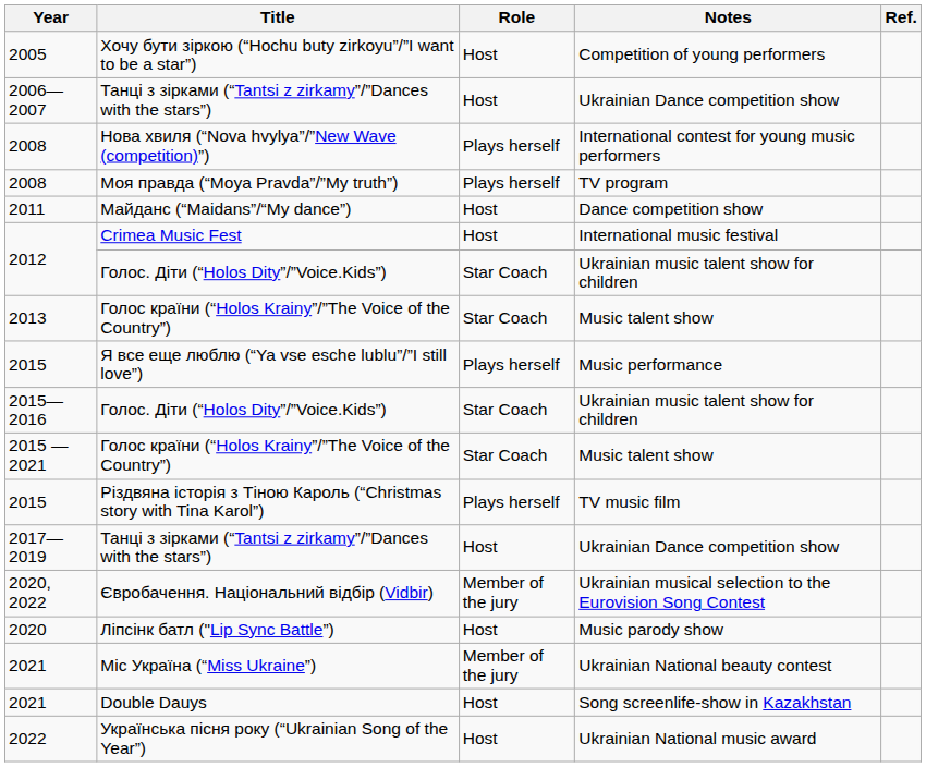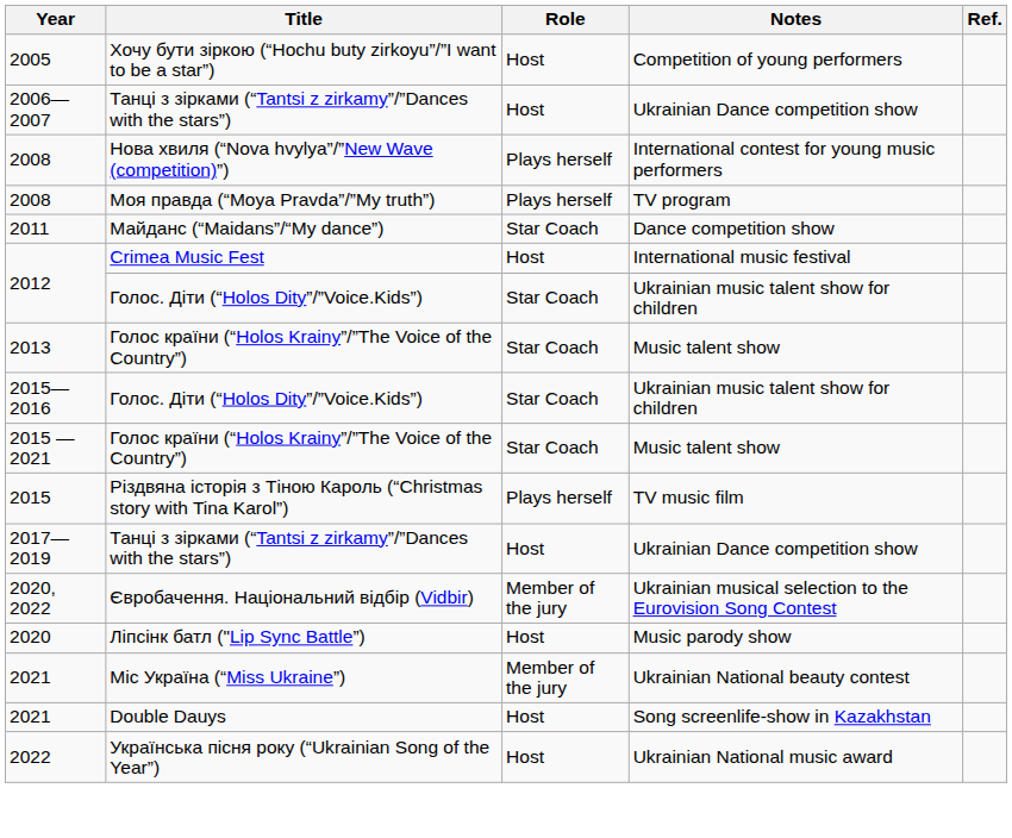Майданс (“Maidans”/“My dance”) | Role: Host -> Star Coach
- row: 2015 | Я все еще люблю (“Ya vse esche lublu”/”I still love”) | Plays herself | Music performance
